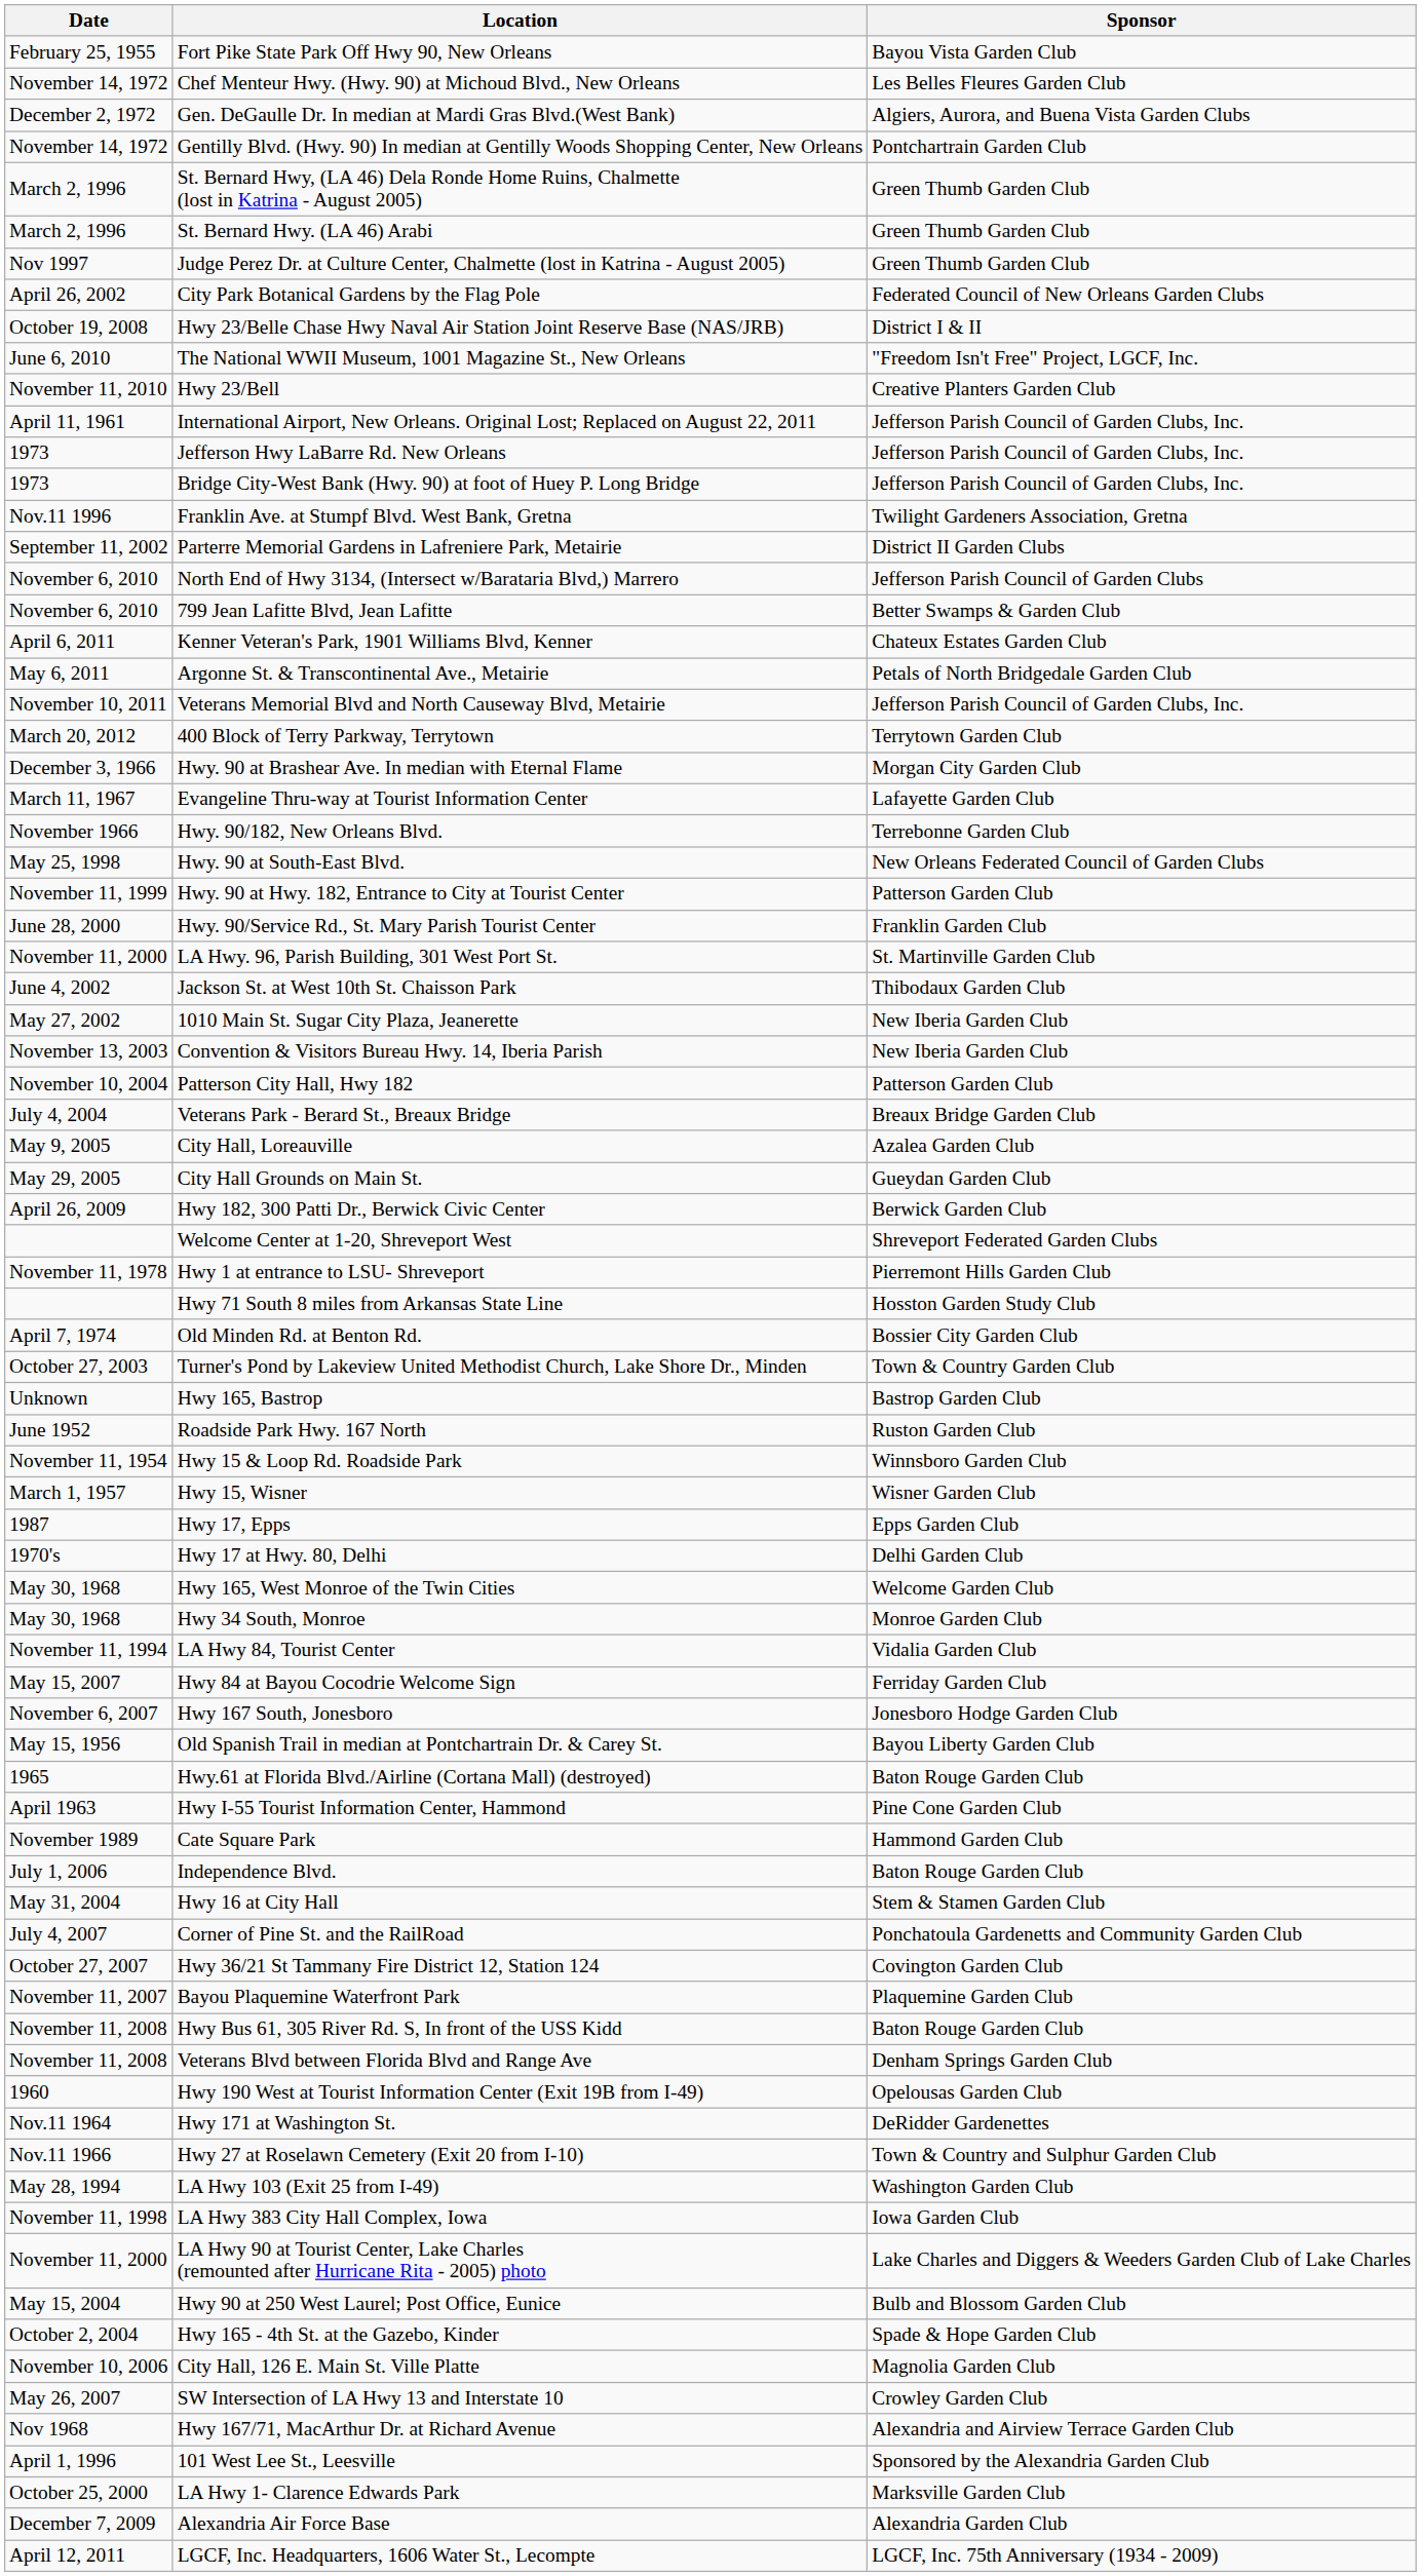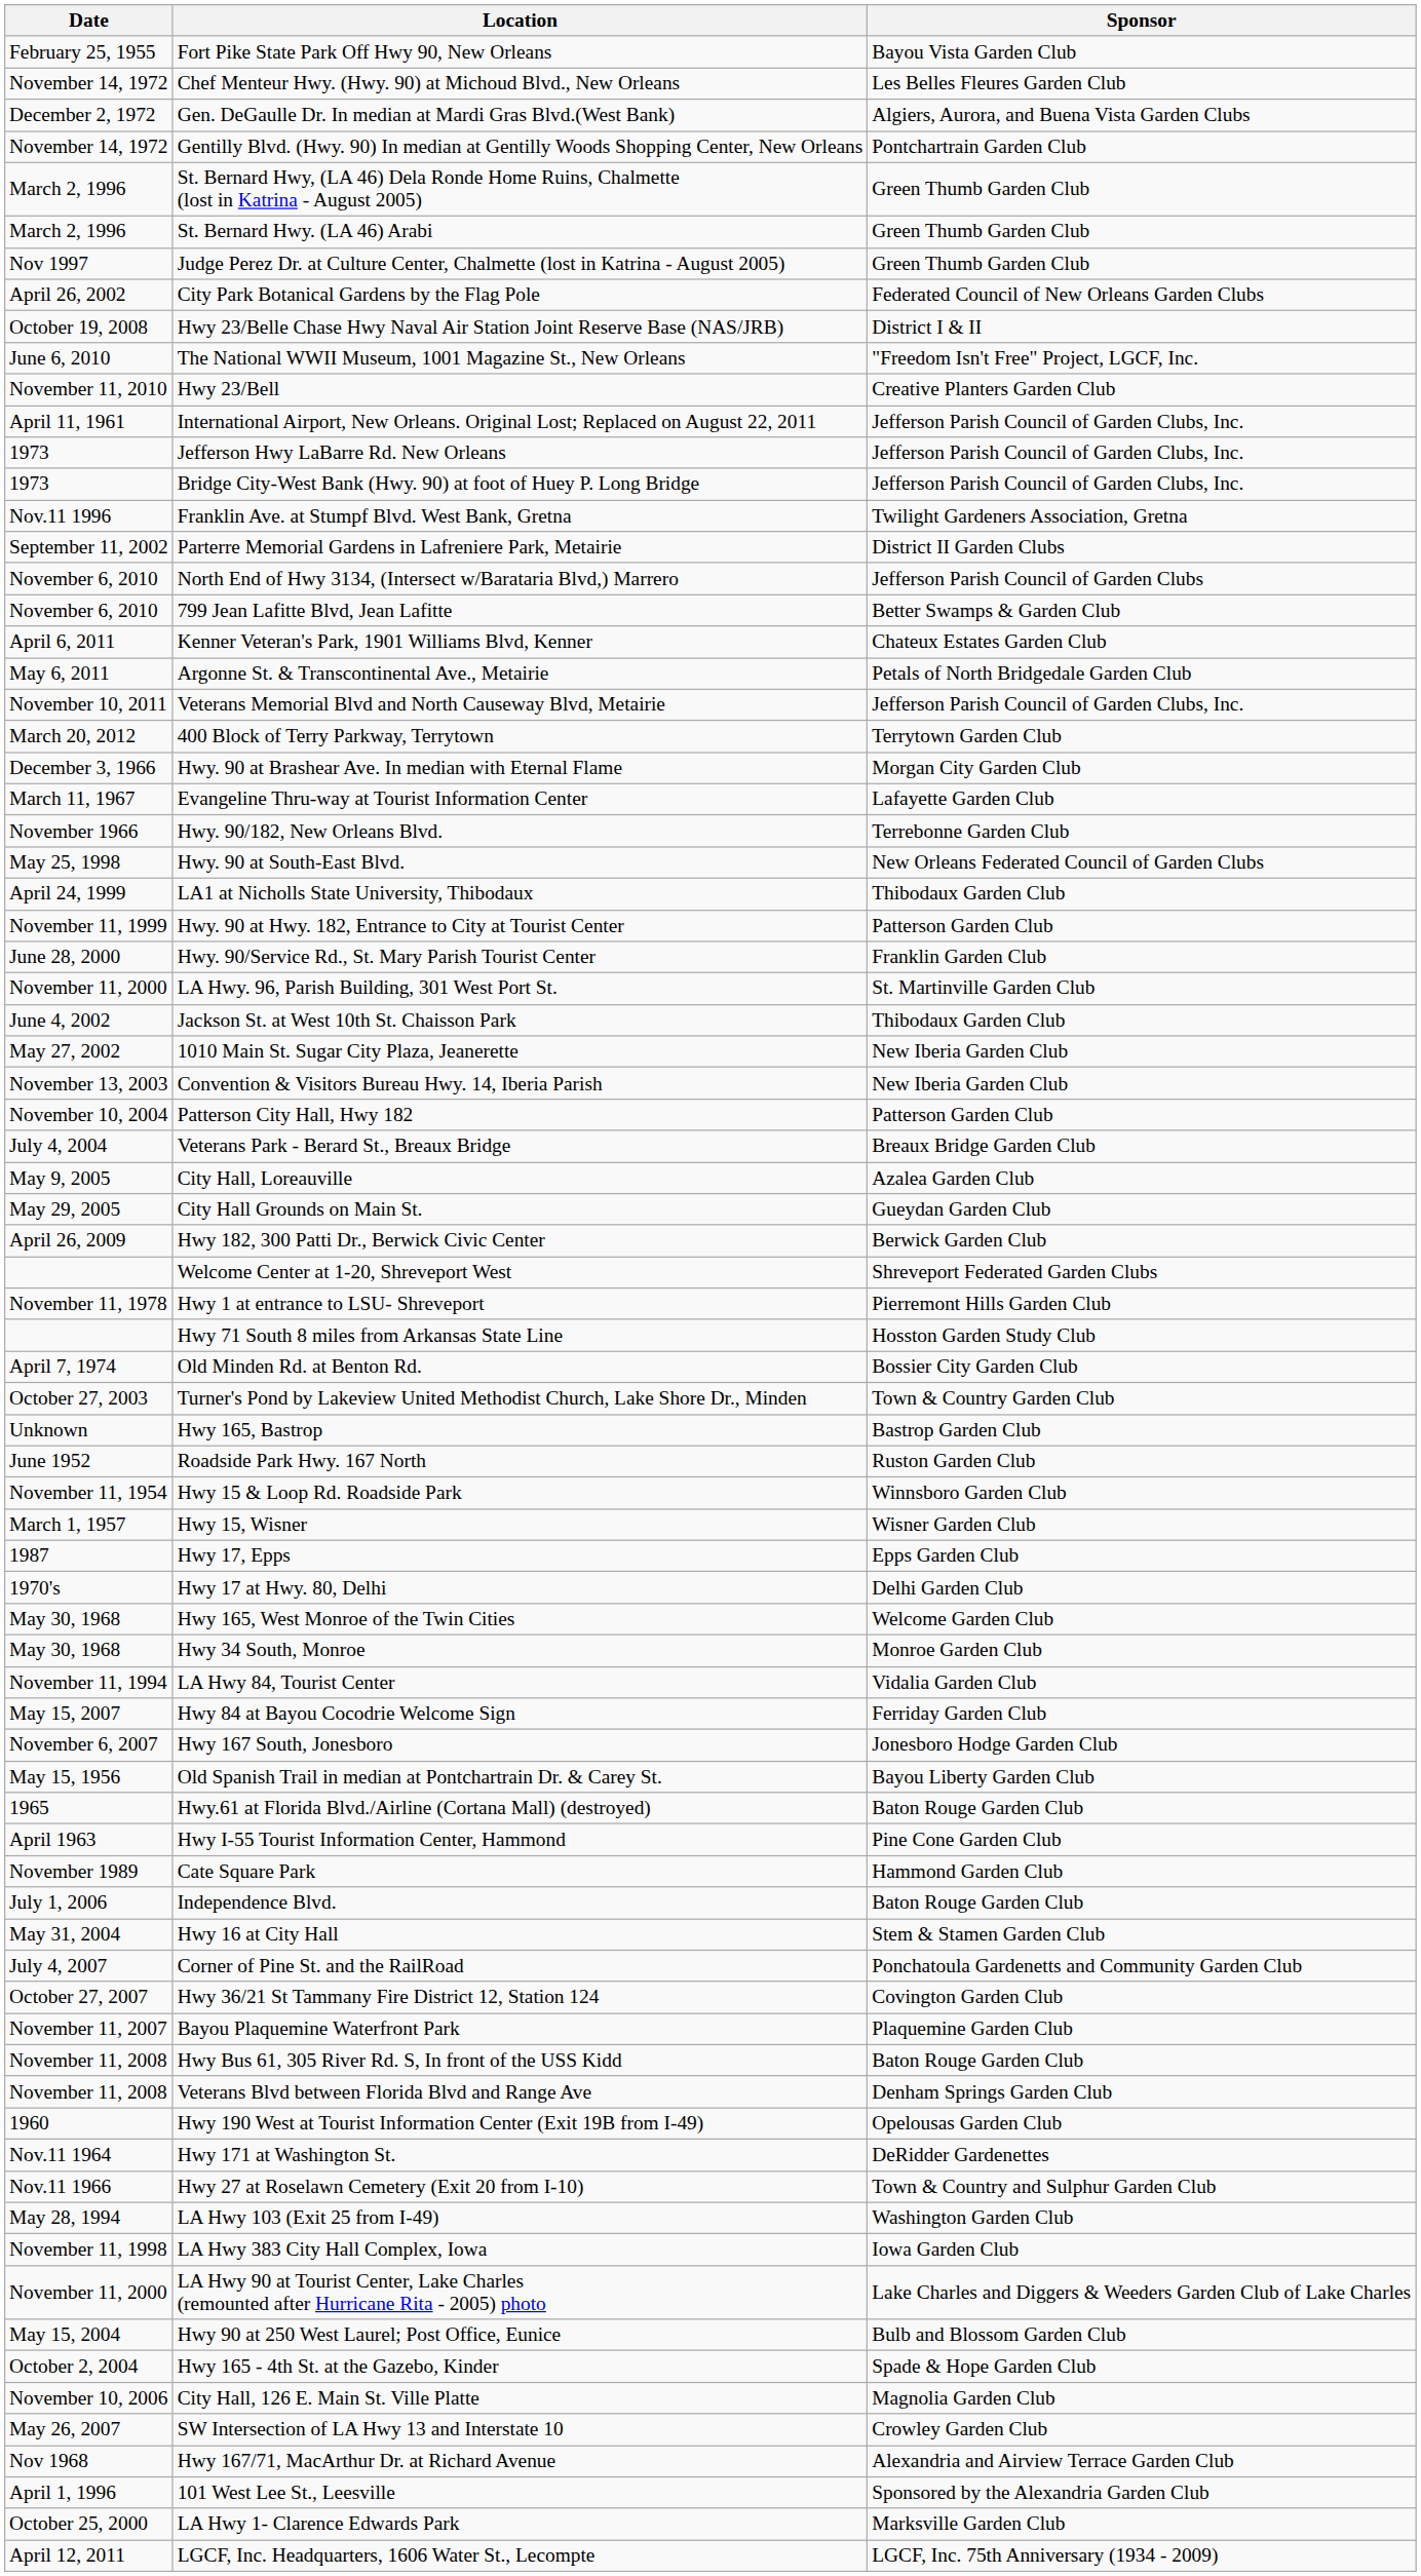+ row: April 24, 1999 | LA1 at Nicholls State University, Thibodaux | Thibodaux Garden Club
- row: December 7, 2009 | Alexandria Air Force Base | Alexandria Garden Club
